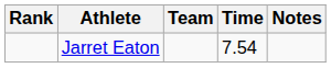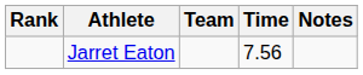Jarret Eaton | Time: 7.54 -> 7.56
